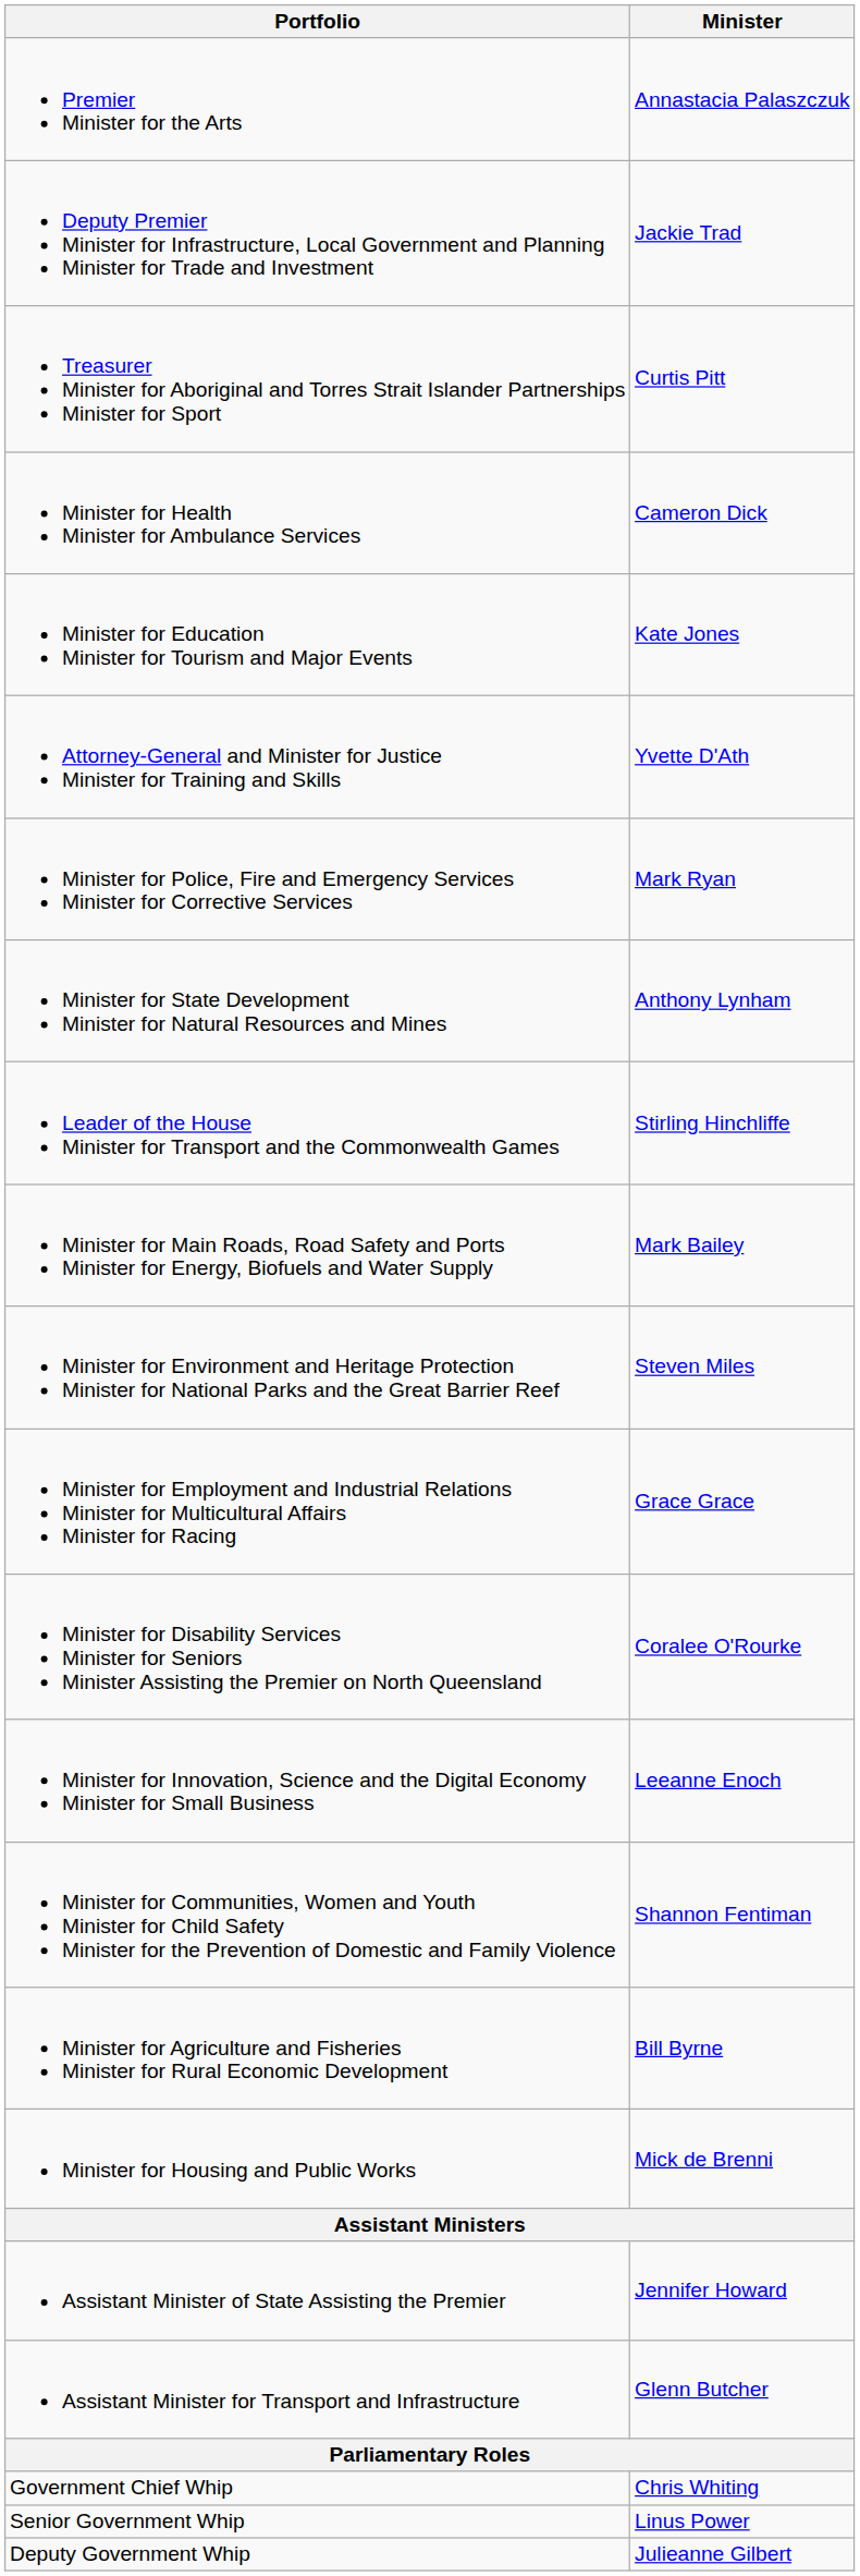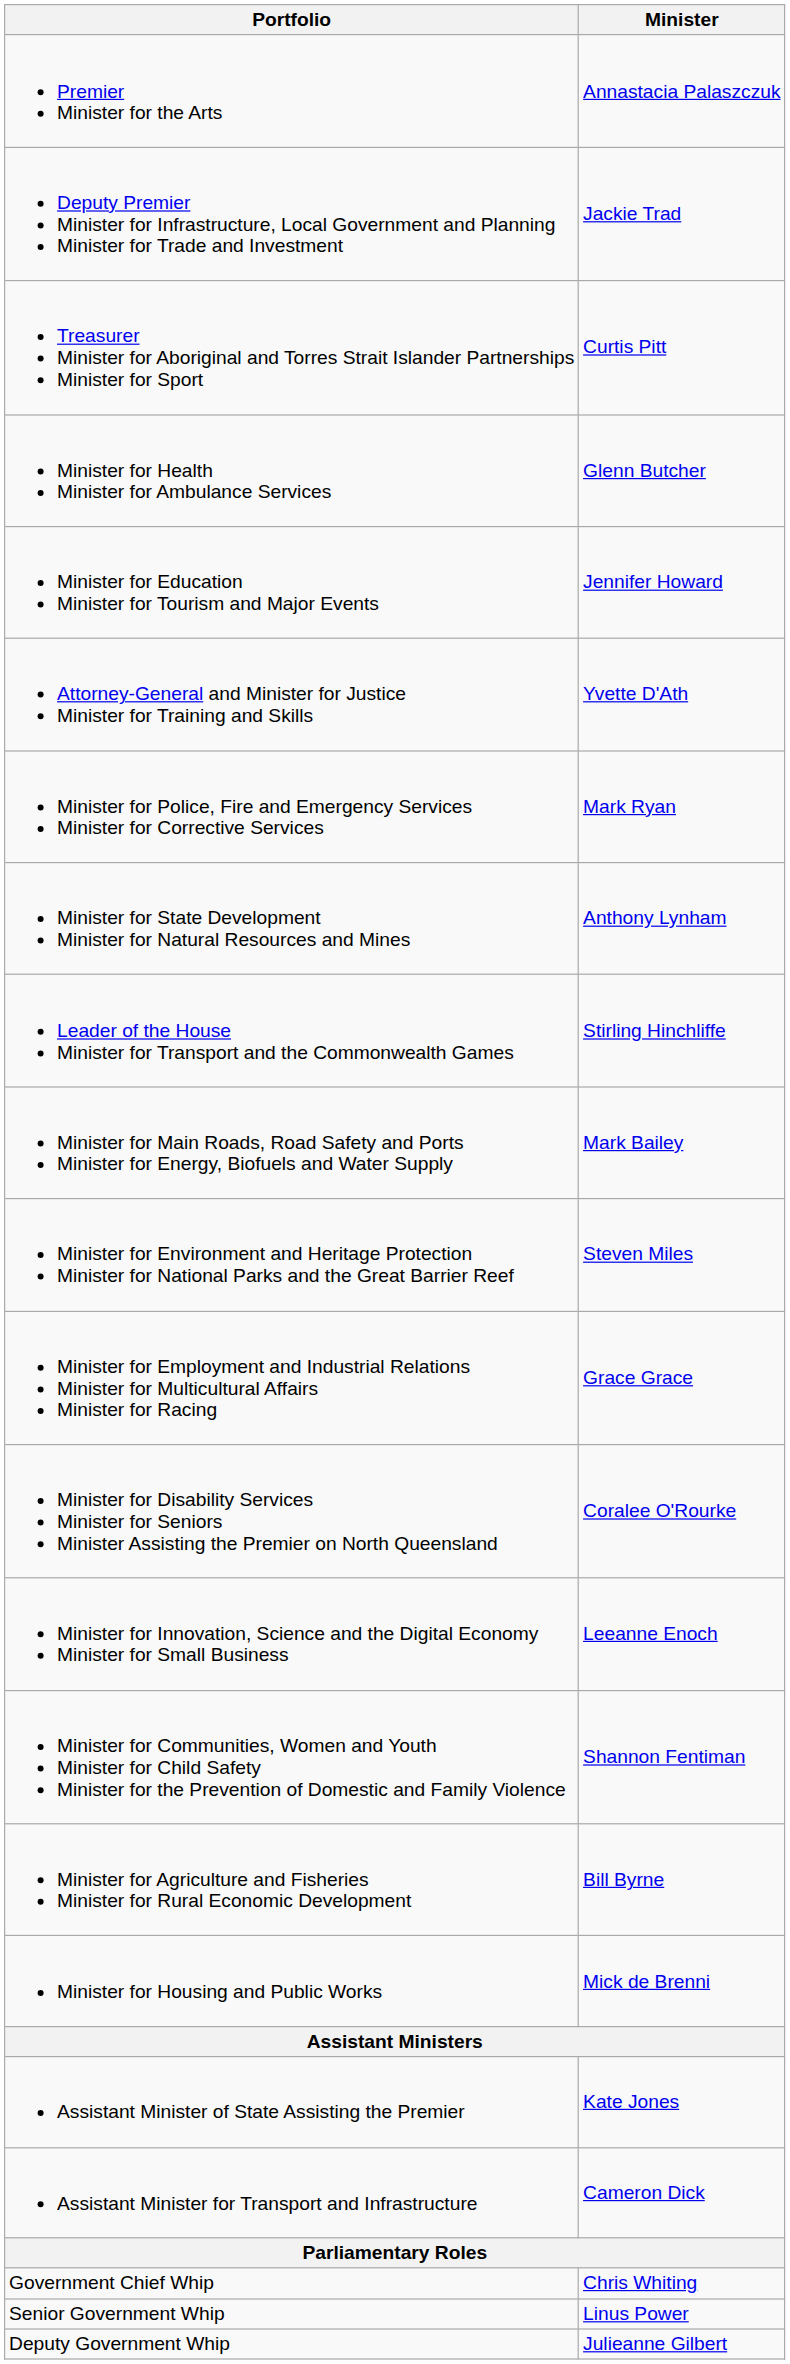Minister for Health Minister for Ambulance Services | Minister: Cameron Dick -> Glenn Butcher
Minister for Education Minister for Tourism and Major Events | Minister: Kate Jones -> Jennifer Howard
Assistant Minister of State Assisting the Premier | Minister: Jennifer Howard -> Kate Jones
Assistant Minister for Transport and Infrastructure | Minister: Glenn Butcher -> Cameron Dick
